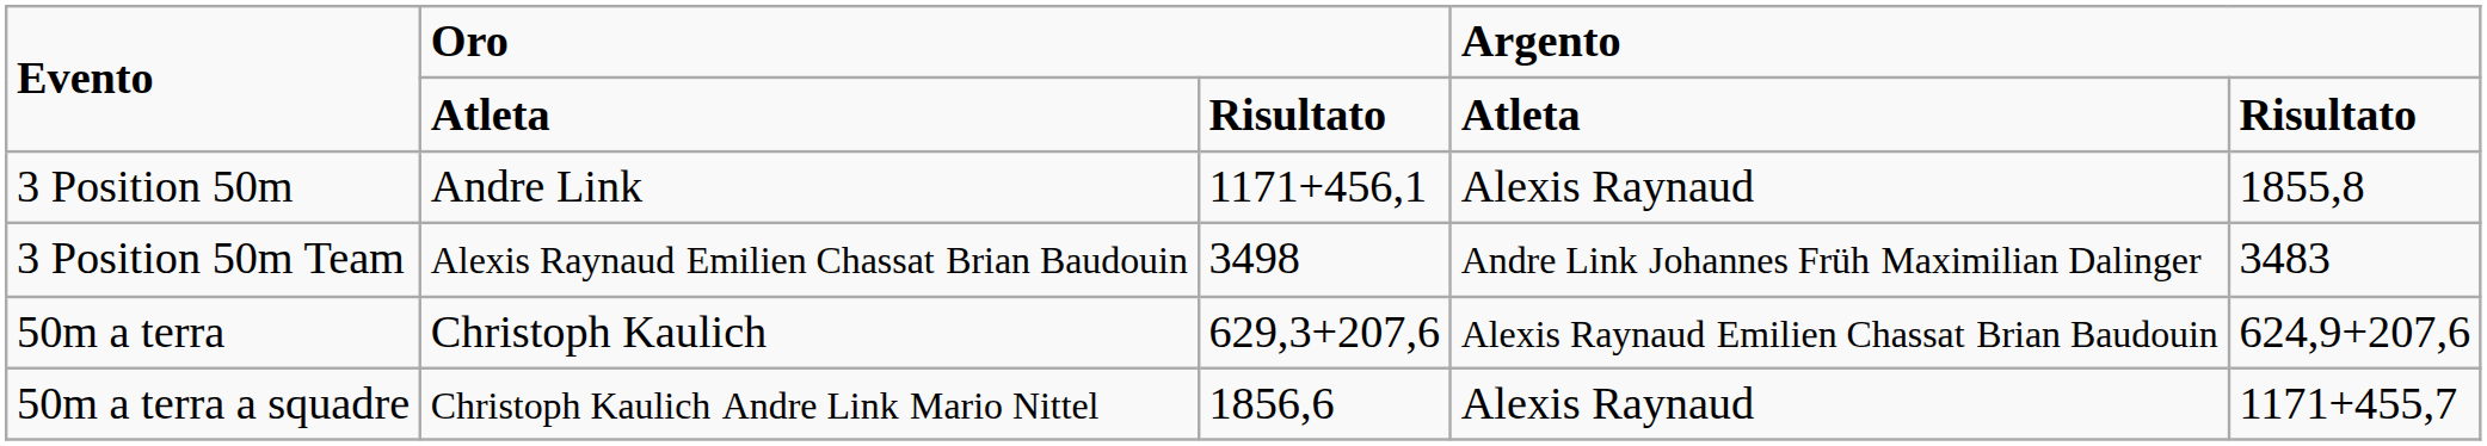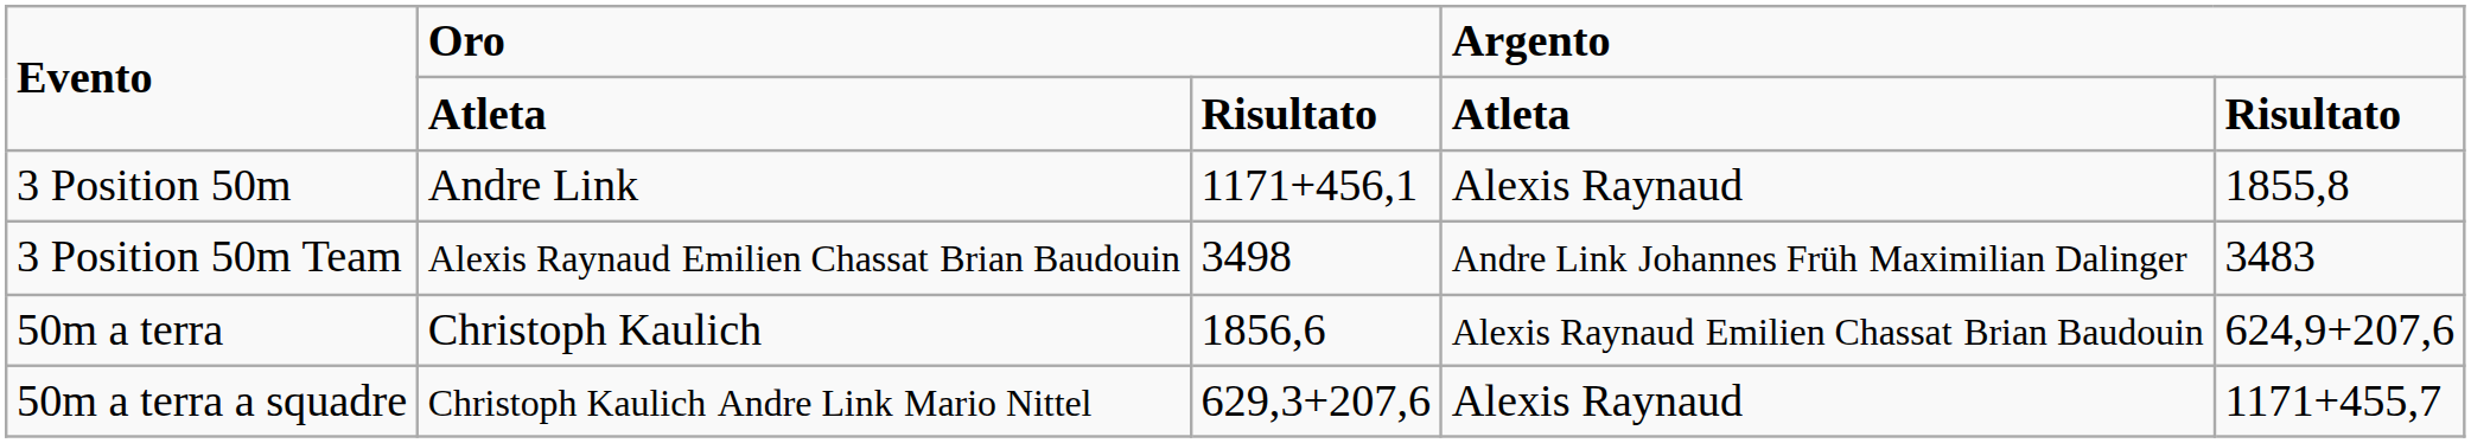50m a terra | column 3: 629,3+207,6 -> 1856,6
50m a terra a squadre | column 3: 1856,6 -> 629,3+207,6
